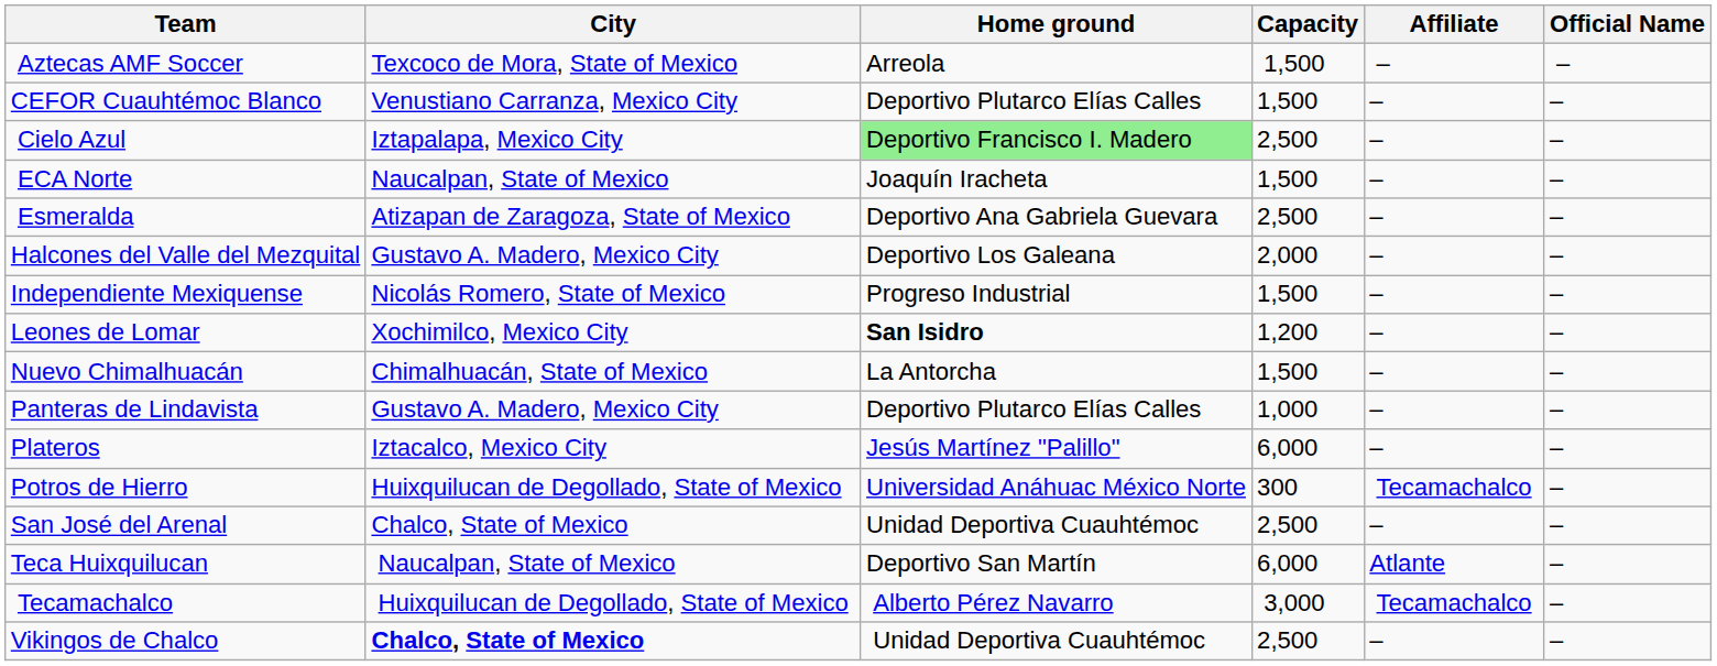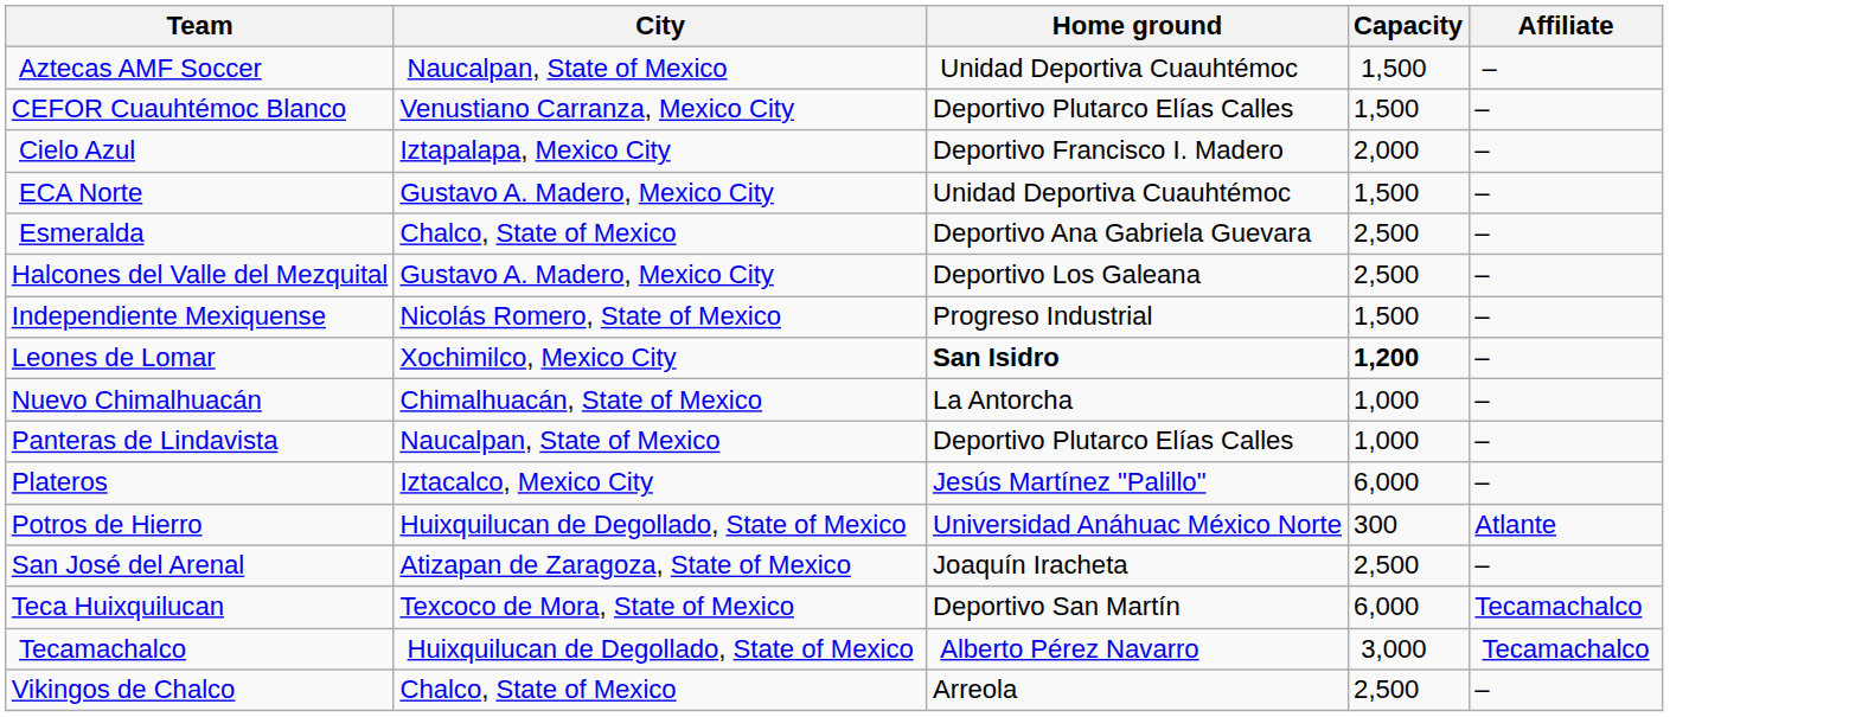- column: Official Name | – | – | – | – | – | – | – | – | – | – | – | – | – | – | – | –
Aztecas AMF Soccer | City: Texcoco de Mora, State of Mexico -> Naucalpan, State of Mexico
Aztecas AMF Soccer | Home ground: Arreola -> Unidad Deportiva Cuauhtémoc
Cielo Azul | Home ground: lightgreen background -> no background
Cielo Azul | Capacity: 2,500 -> 2,000
ECA Norte | City: Naucalpan, State of Mexico -> Gustavo A. Madero, Mexico City
ECA Norte | Home ground: Joaquín Iracheta -> Unidad Deportiva Cuauhtémoc
Esmeralda | City: Atizapan de Zaragoza, State of Mexico -> Chalco, State of Mexico
Halcones del Valle del Mezquital | Capacity: 2,000 -> 2,500
Leones de Lomar | Capacity: normal -> bold
Nuevo Chimalhuacán | Capacity: 1,500 -> 1,000
Panteras de Lindavista | City: Gustavo A. Madero, Mexico City -> Naucalpan, State of Mexico
Potros de Hierro | Affiliate: Tecamachalco -> Atlante
San José del Arenal | City: Chalco, State of Mexico -> Atizapan de Zaragoza, State of Mexico
San José del Arenal | Home ground: Unidad Deportiva Cuauhtémoc -> Joaquín Iracheta
Teca Huixquilucan | City: Naucalpan, State of Mexico -> Texcoco de Mora, State of Mexico
Teca Huixquilucan | Affiliate: Atlante -> Tecamachalco
Vikingos de Chalco | City: bold -> normal
Vikingos de Chalco | Home ground: Unidad Deportiva Cuauhtémoc -> Arreola
